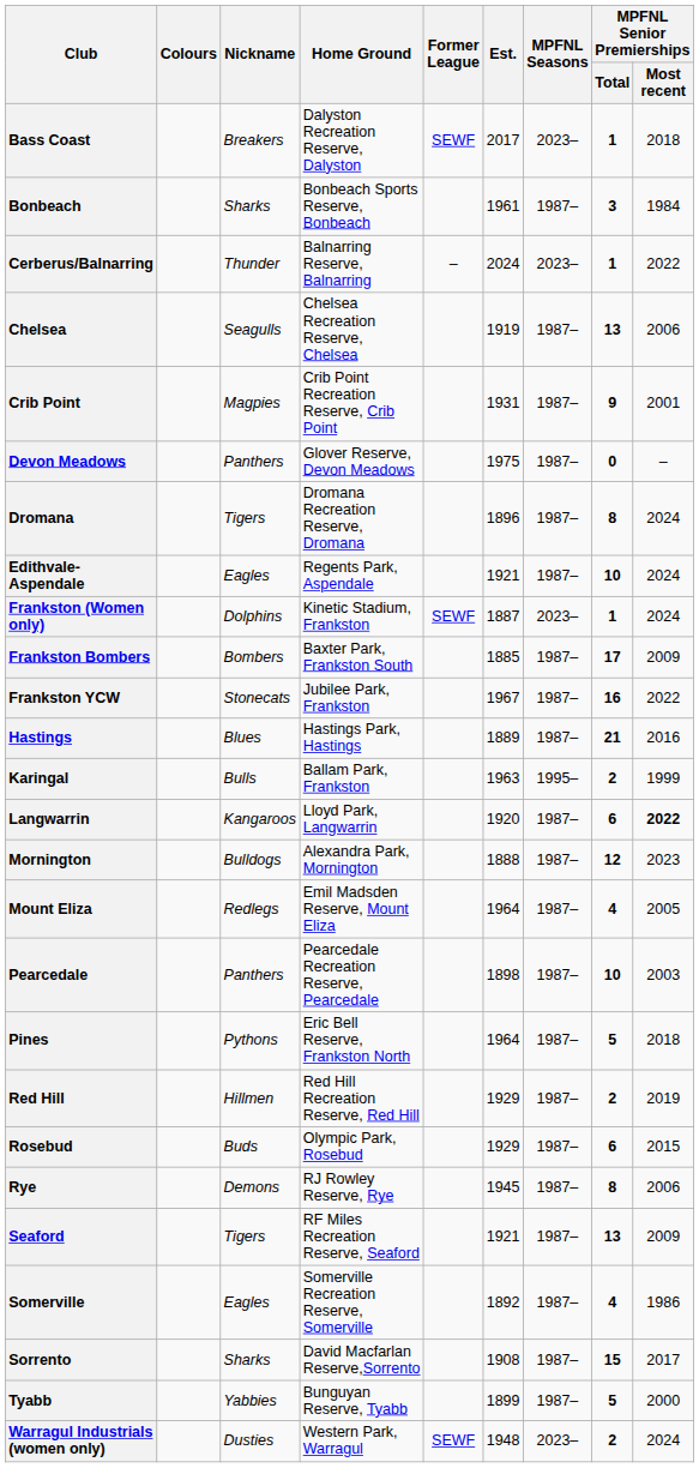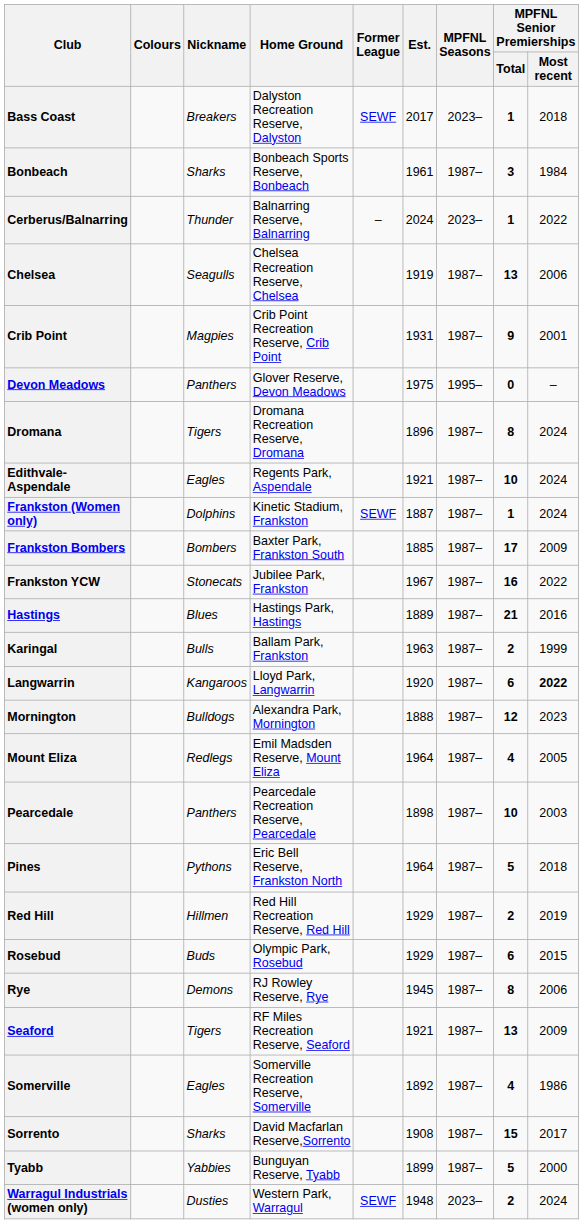Devon Meadows | MPFNL Seasons: 1987– -> 1995–
Frankston (Women only) | MPFNL Seasons: 2023– -> 1987–
Karingal | MPFNL Seasons: 1995– -> 1987–
